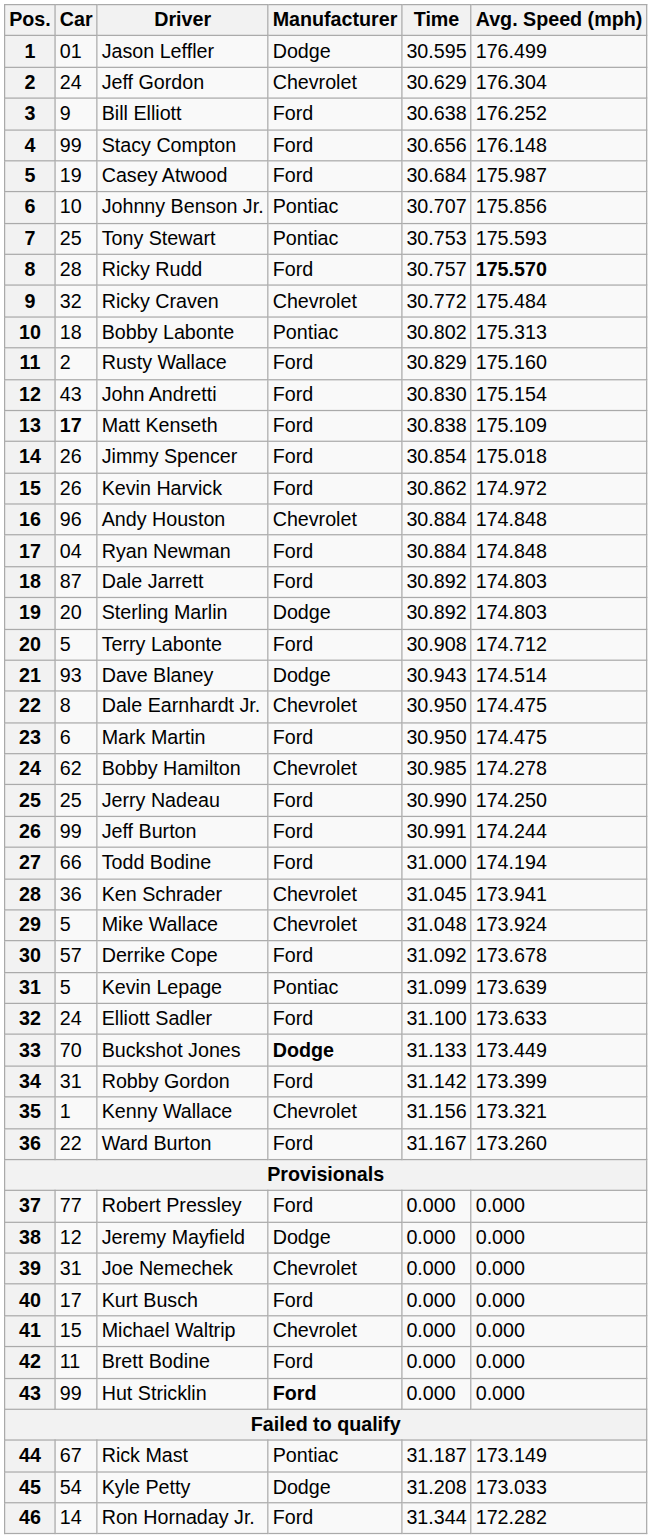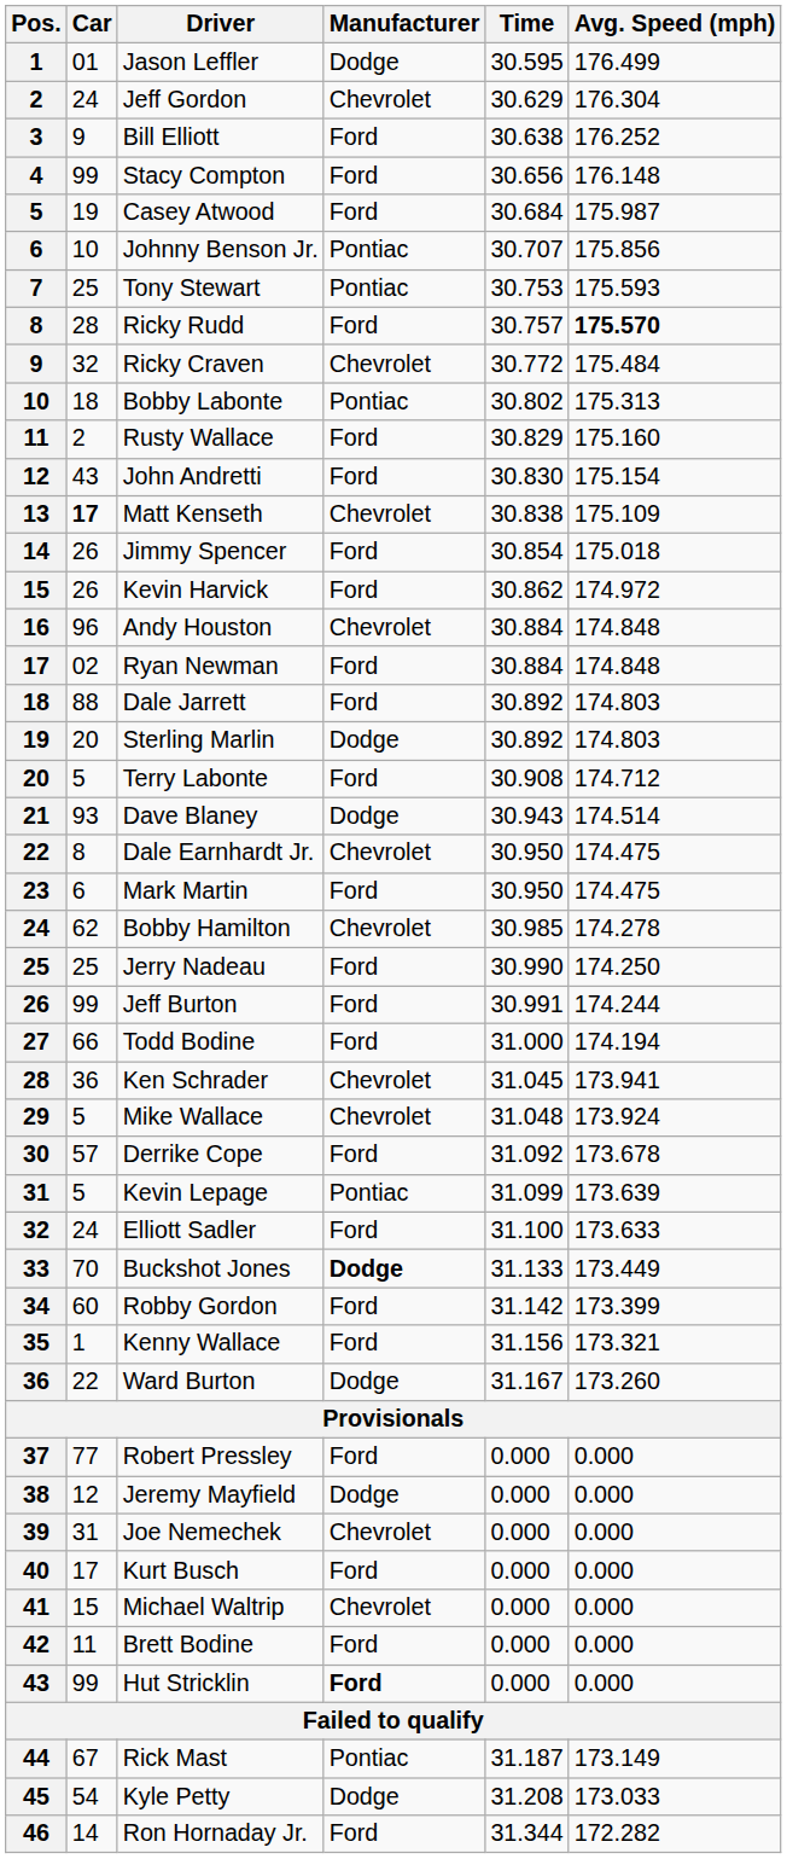Matt Kenseth | Manufacturer: Ford -> Chevrolet
Ryan Newman | Car: 04 -> 02
Dale Jarrett | Car: 87 -> 88
Robby Gordon | Car: 31 -> 60
Kenny Wallace | Manufacturer: Chevrolet -> Ford
Ward Burton | Manufacturer: Ford -> Dodge
